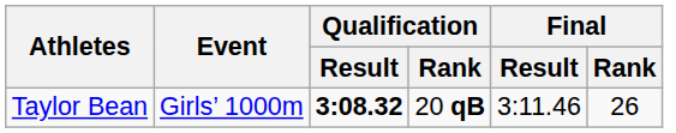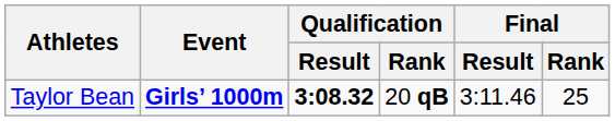Taylor Bean | Event: normal -> bold
Taylor Bean | Final / Rank: 26 -> 25
